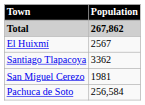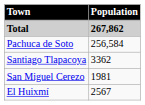rows swapped: Pachuca de Soto <-> El Huixmí
